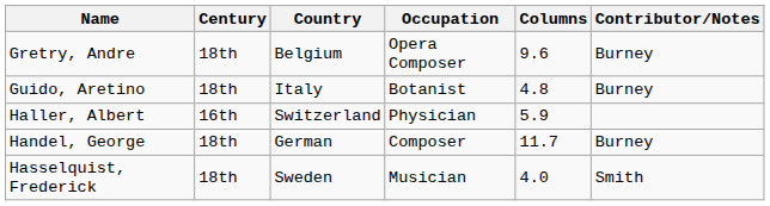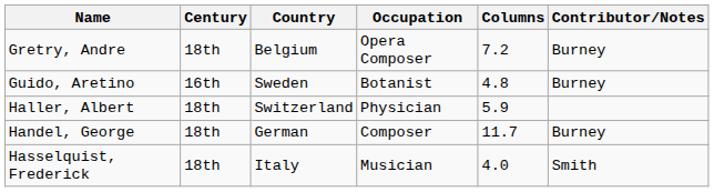Gretry, Andre | Columns: 9.6 -> 7.2
Guido, Aretino | Century: 18th -> 16th
Guido, Aretino | Country: Italy -> Sweden
Haller, Albert | Century: 16th -> 18th
Hasselquist, Frederick | Country: Sweden -> Italy
